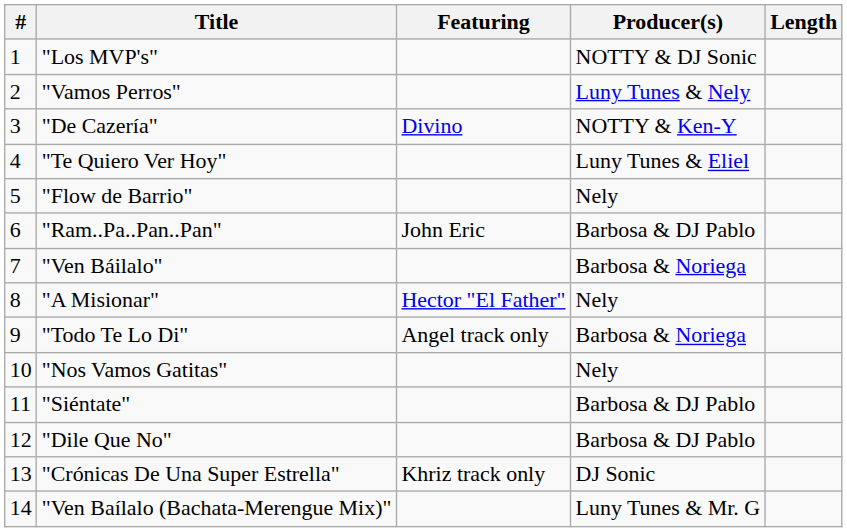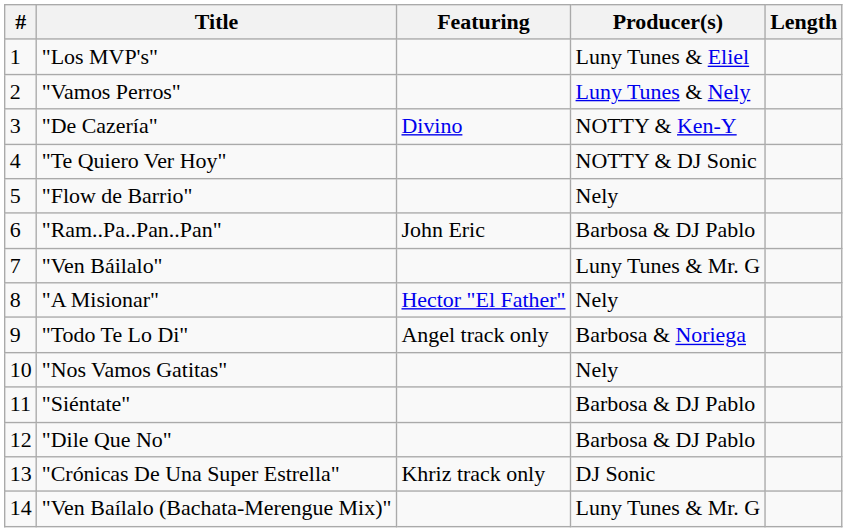"Los MVP's" | Producer(s): NOTTY & DJ Sonic -> Luny Tunes & Eliel
"Te Quiero Ver Hoy" | Producer(s): Luny Tunes & Eliel -> NOTTY & DJ Sonic
"Ven Báilalo" | Producer(s): Barbosa & Noriega -> Luny Tunes & Mr. G
